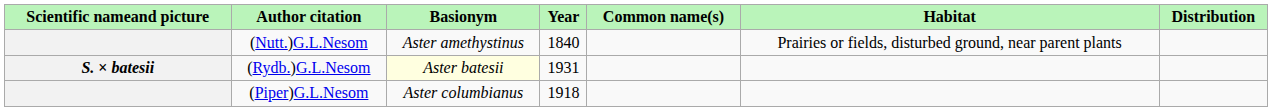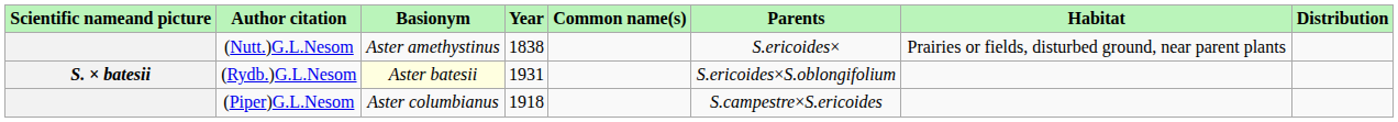+ column: Parents | S.ericoides× | S.ericoides×S.oblongifolium | S.campestre×S.ericoides
(Nutt.)G.L.Nesom | Year: 1840 -> 1838
